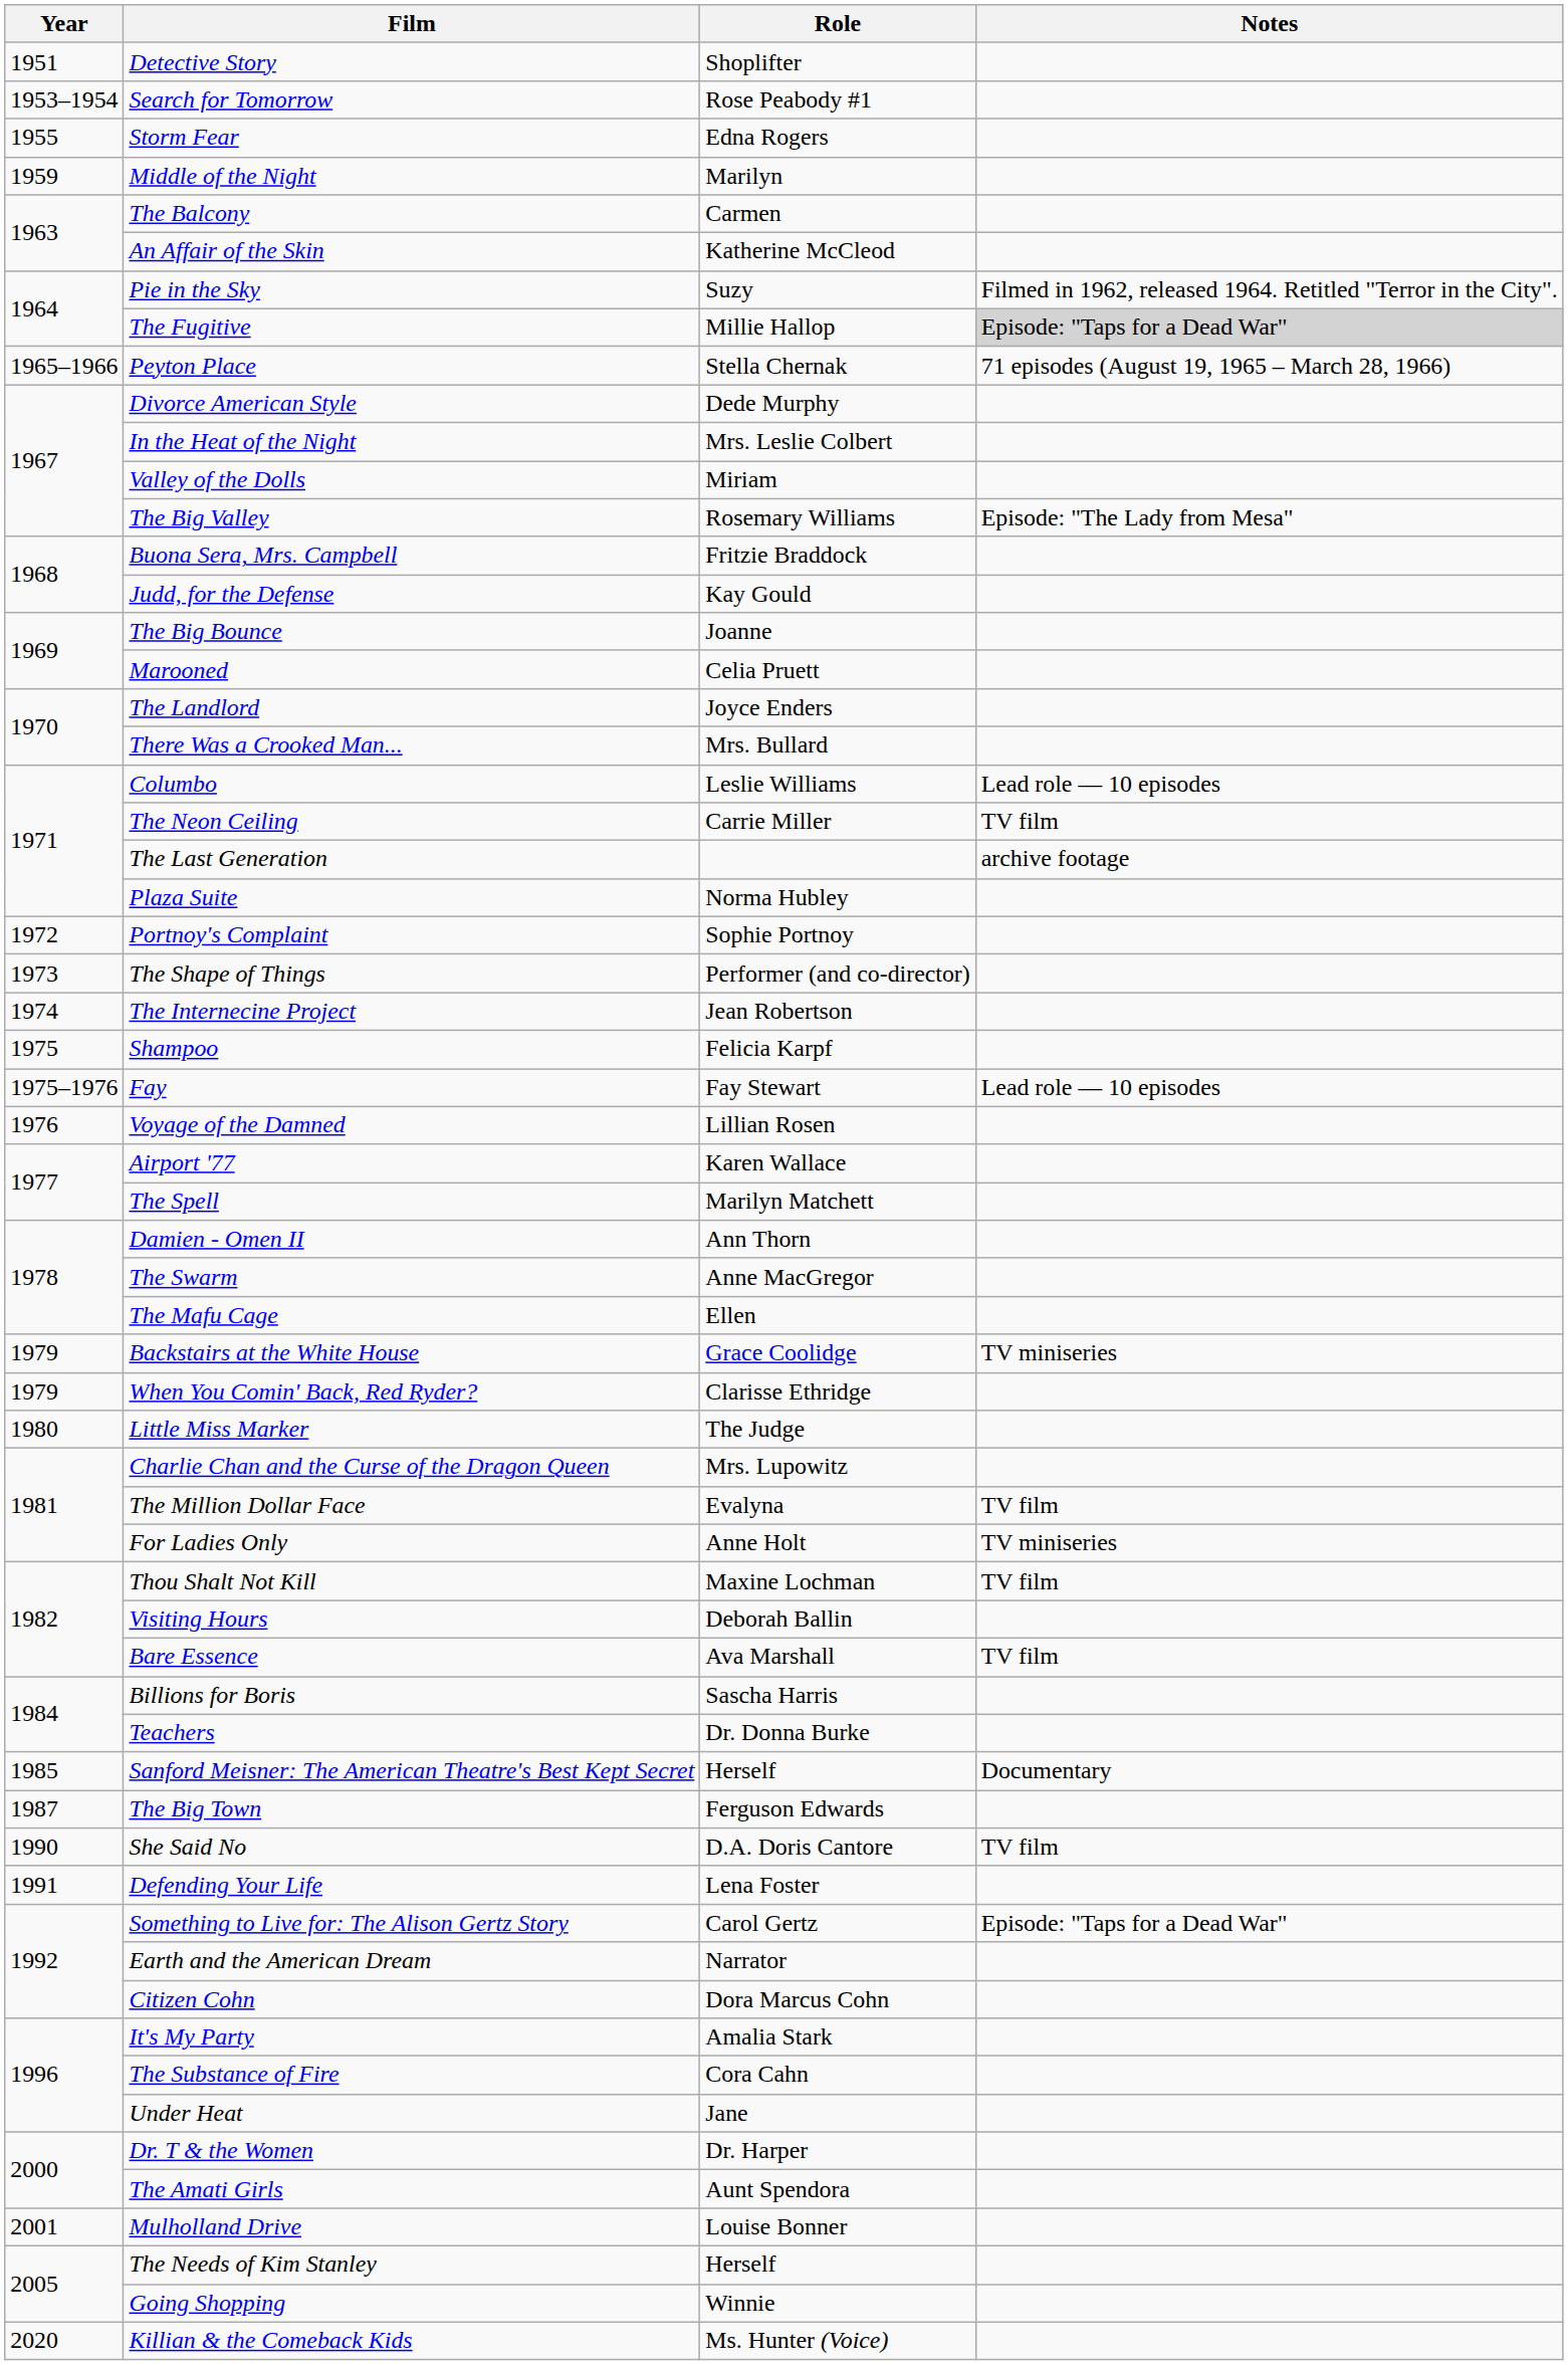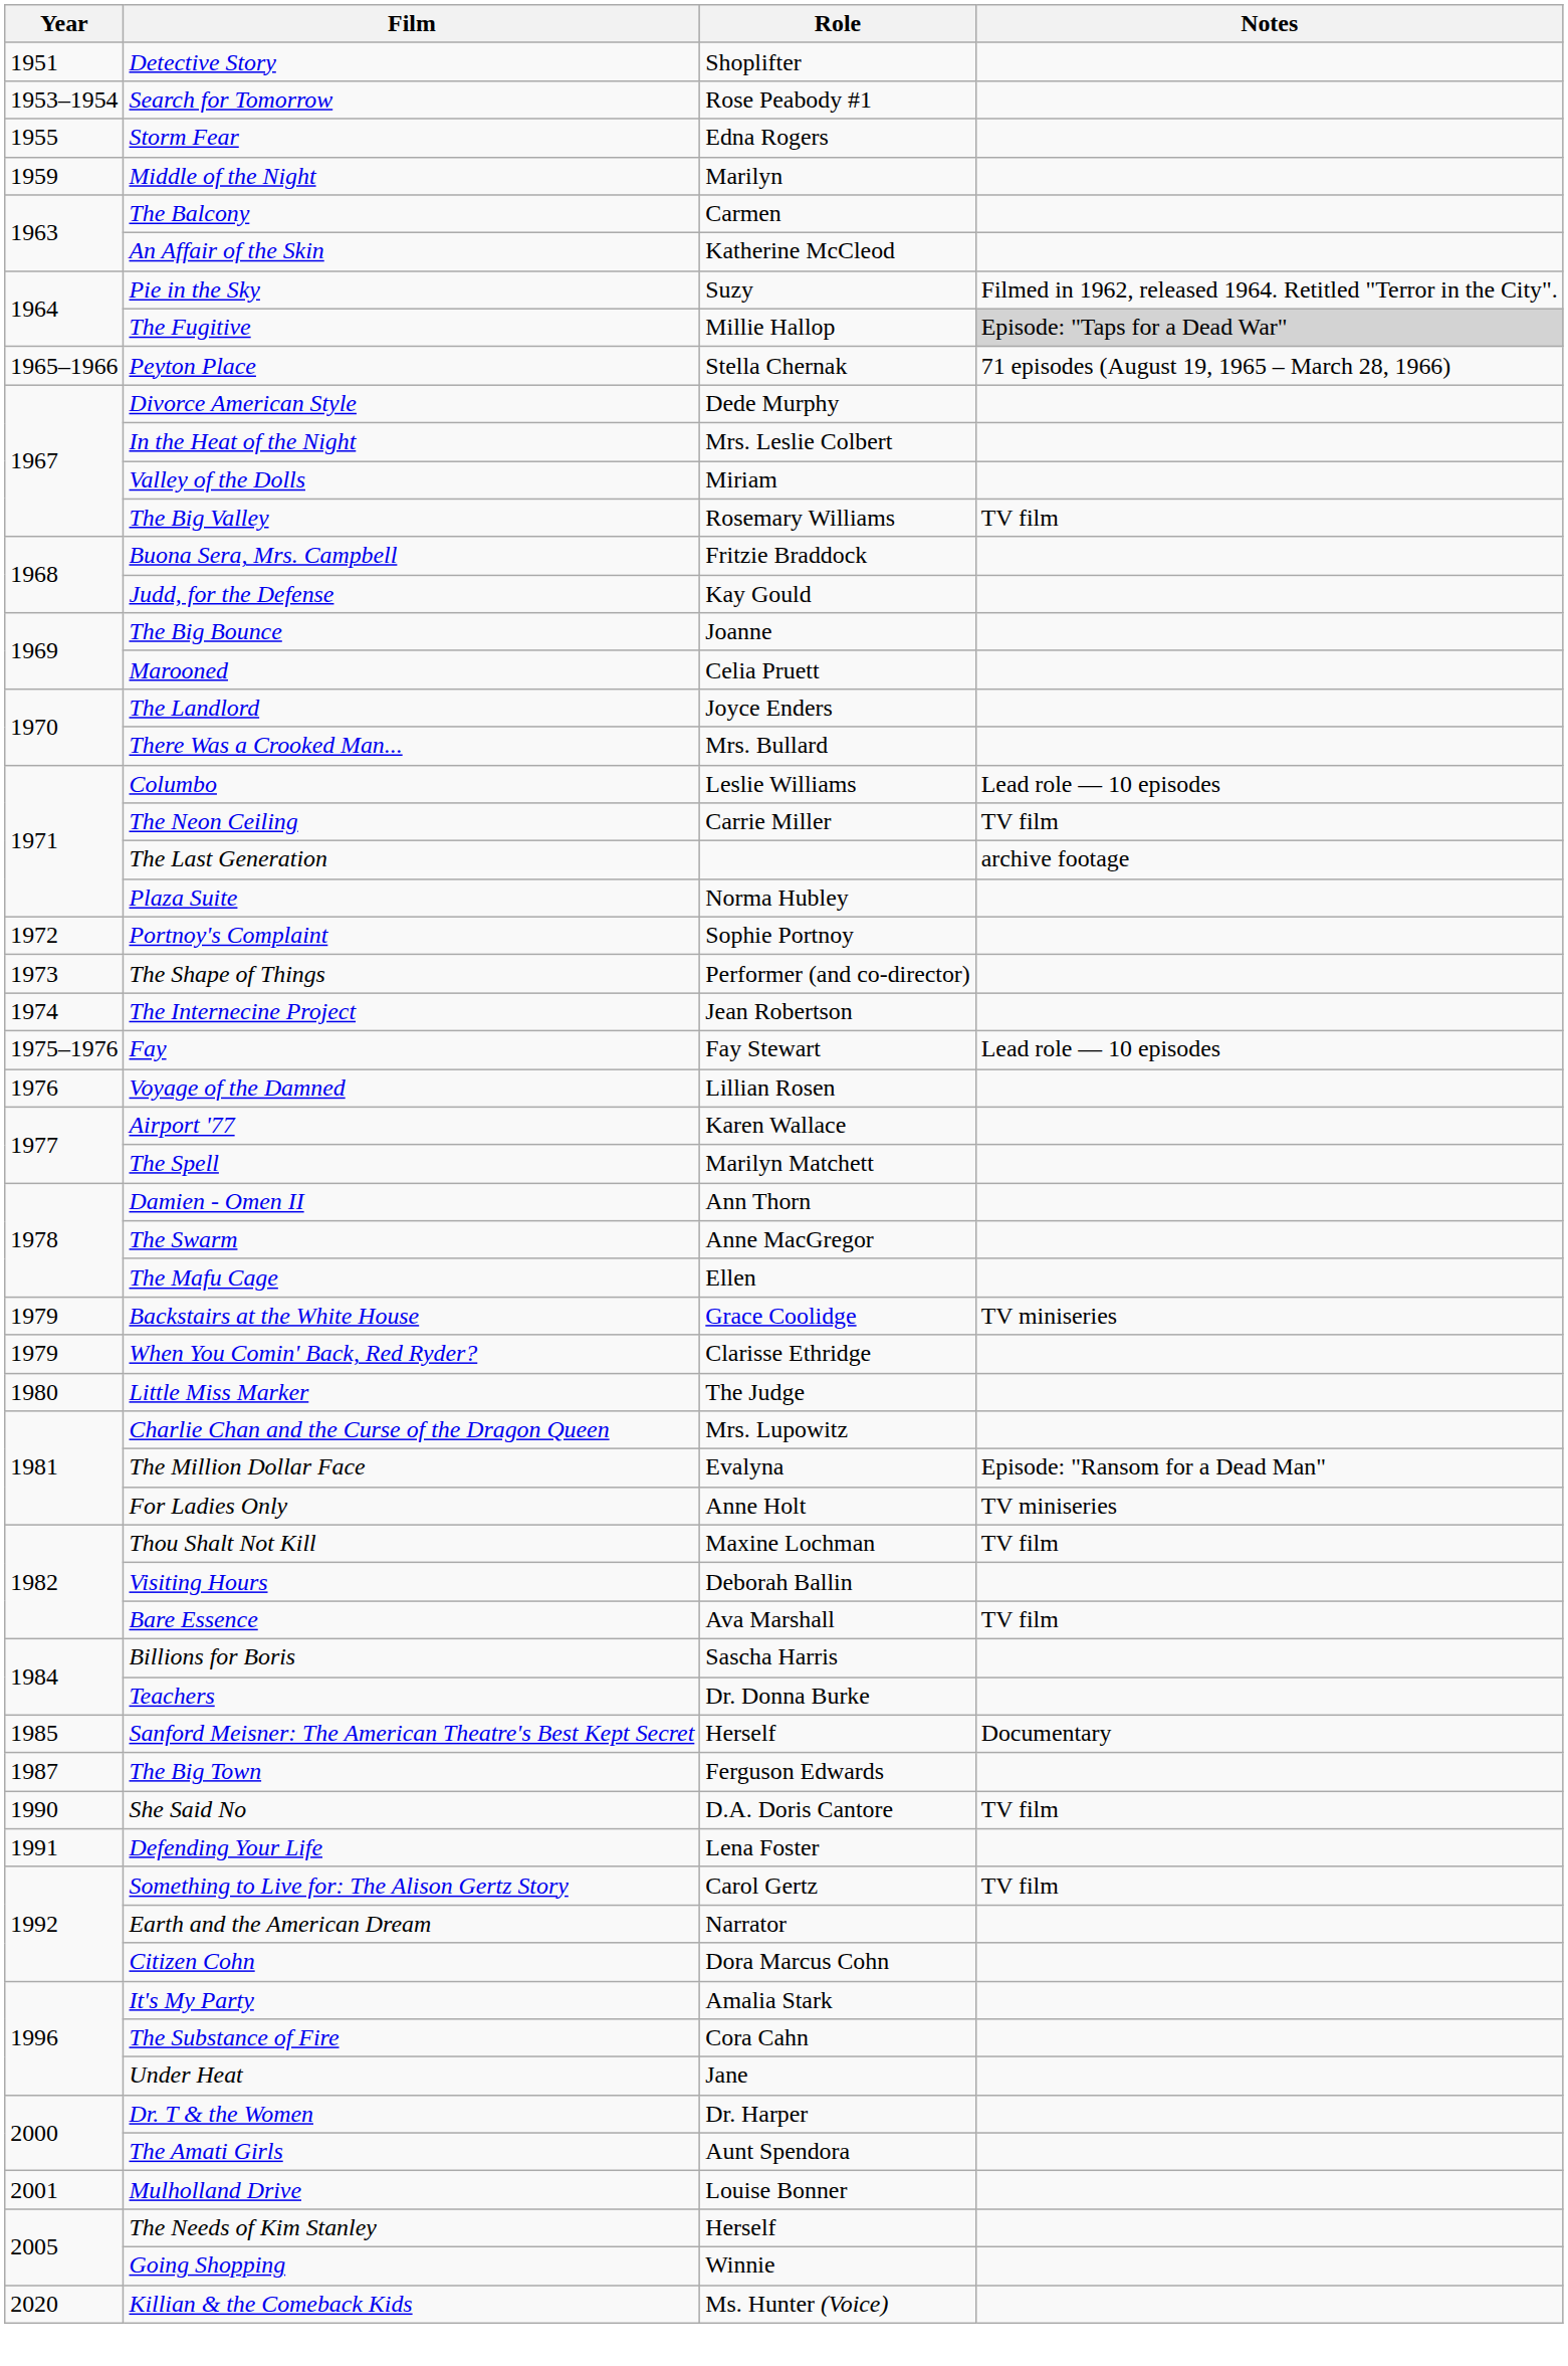The Big Valley | Notes: Episode: "The Lady from Mesa" -> TV film
- row: 1975 | Shampoo | Felicia Karpf
The Million Dollar Face | Notes: TV film -> Episode: "Ransom for a Dead Man"
Something to Live for: The Alison Gertz Story | Notes: Episode: "Taps for a Dead War" -> TV film
